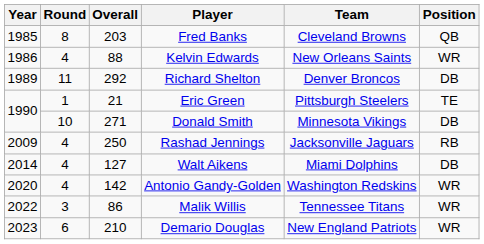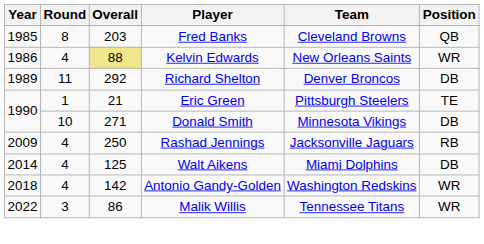Kelvin Edwards | Overall: no background -> khaki background
Walt Aikens | Overall: 127 -> 125
Antonio Gandy-Golden | Year: 2020 -> 2018
- row: 2023 | 6 | 210 | Demario Douglas | New England Patriots | WR
